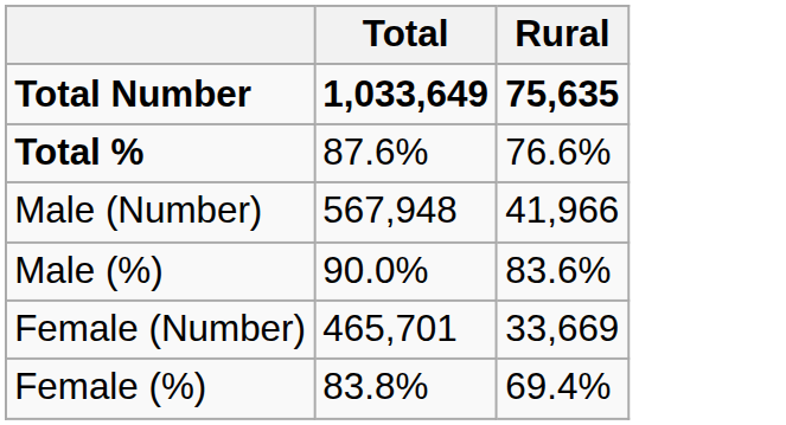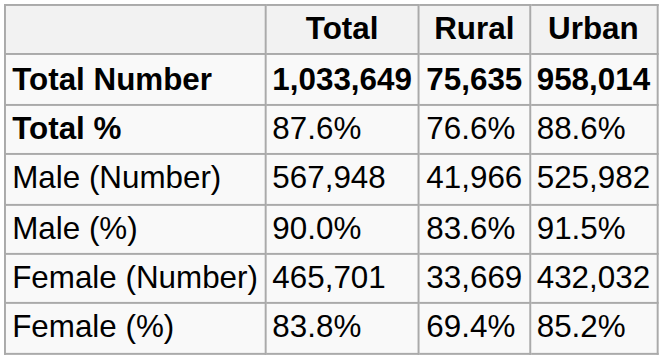+ column: Urban | 958,014 | 88.6% | 525,982 | 91.5% | 432,032 | 85.2%
